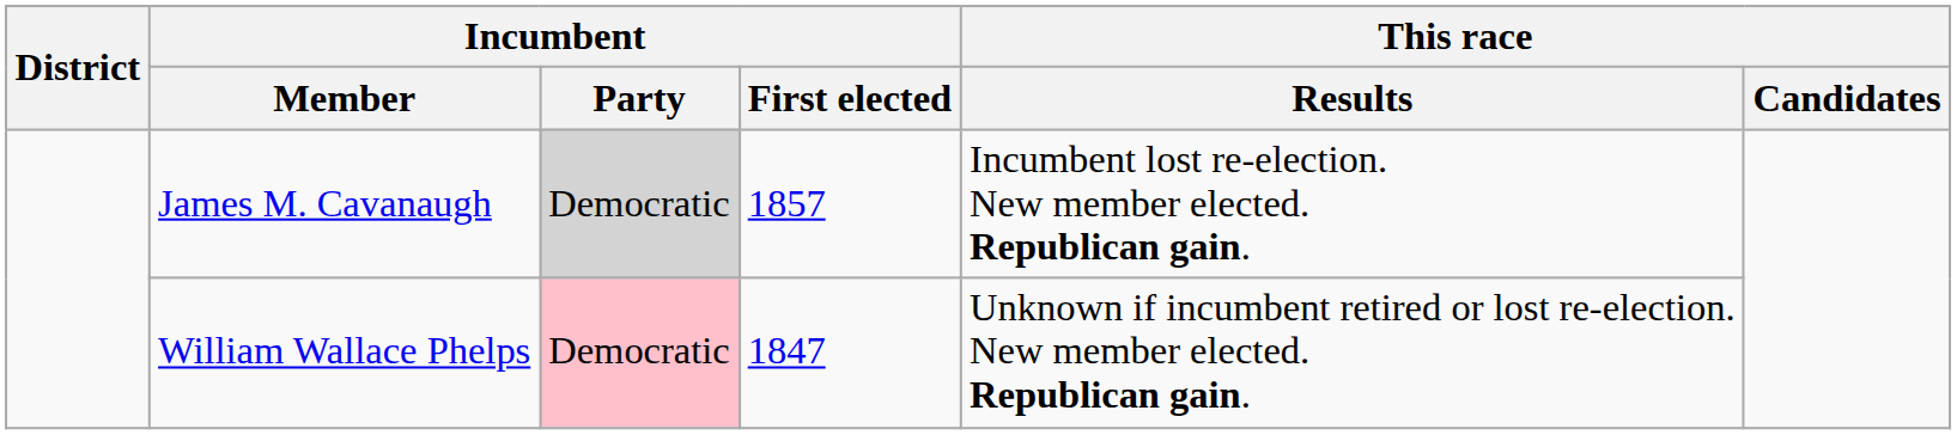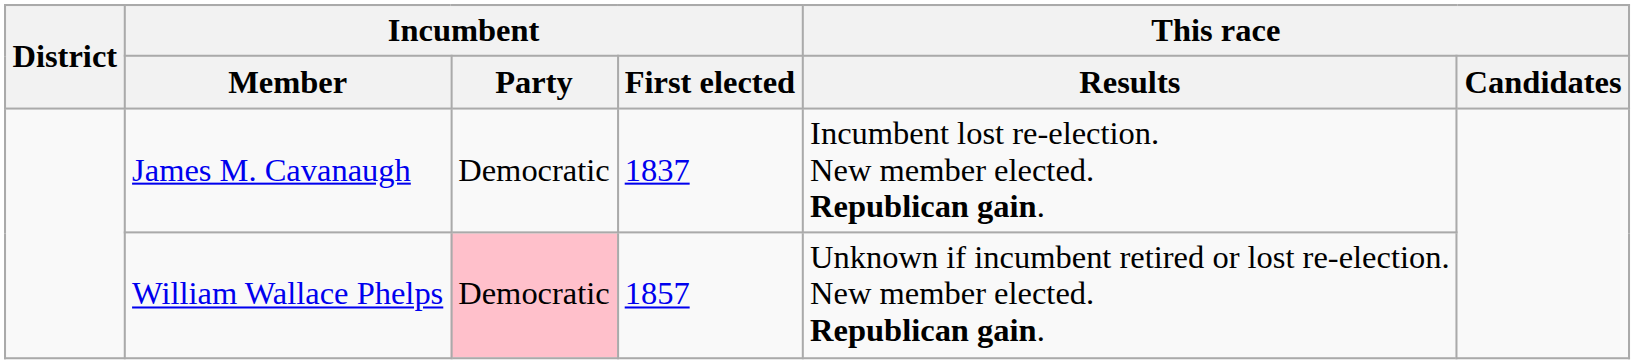James M. Cavanaugh | Incumbent / Party: lightgrey background -> no background
James M. Cavanaugh | Incumbent / First elected: 1857 -> 1837
William Wallace Phelps | Incumbent / First elected: 1847 -> 1857
